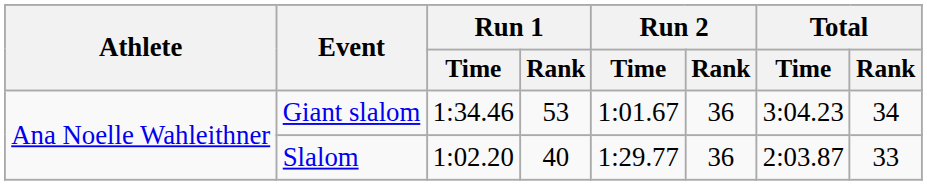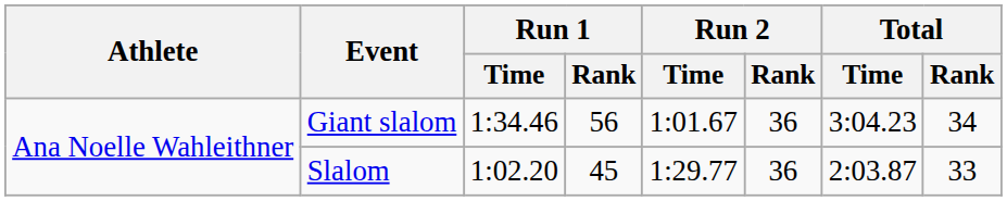Giant slalom | Run 1 / Rank: 53 -> 56
Slalom | Run 1 / Rank: 40 -> 45
